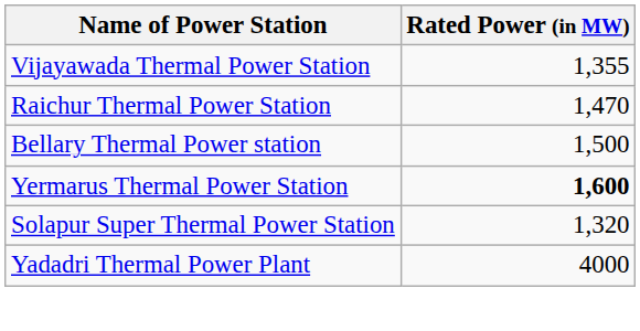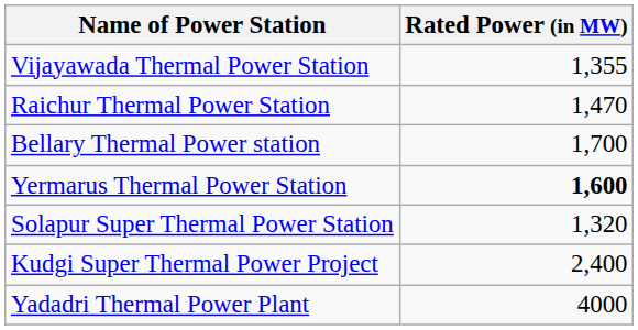Bellary Thermal Power station | Rated Power (in MW): 1,500 -> 1,700
+ row: Kudgi Super Thermal Power Project | 2,400
